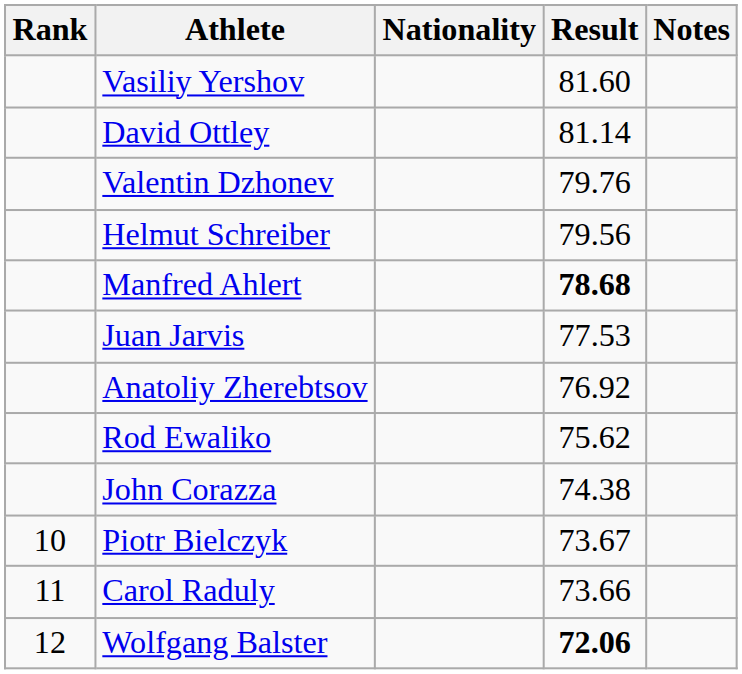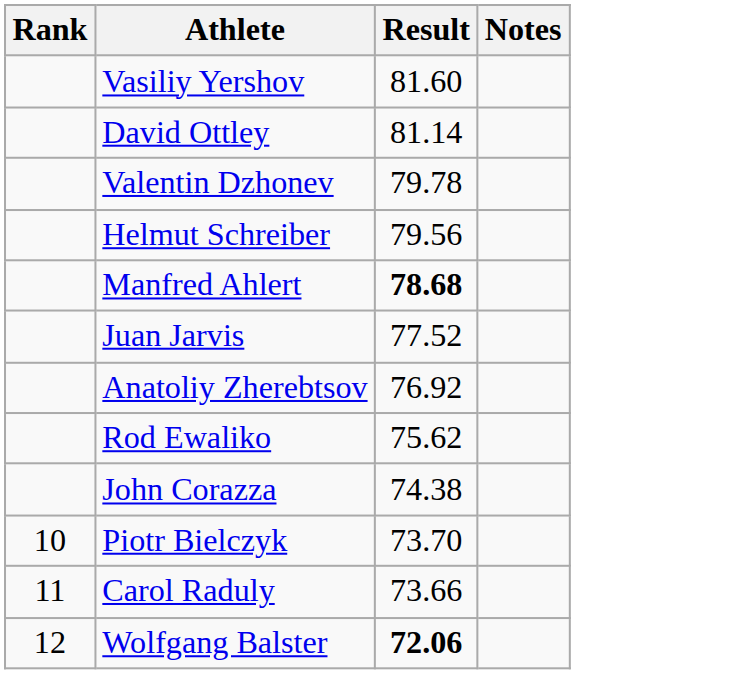- column: Nationality
Valentin Dzhonev | Result: 79.76 -> 79.78
Juan Jarvis | Result: 77.53 -> 77.52
Piotr Bielczyk | Result: 73.67 -> 73.70
